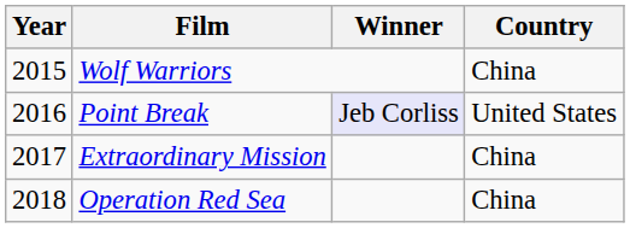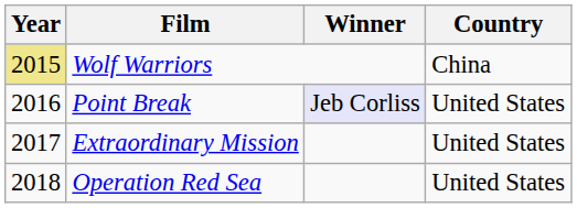Wolf Warriors | Year: no background -> khaki background
Extraordinary Mission | Country: China -> United States
Operation Red Sea | Country: China -> United States
